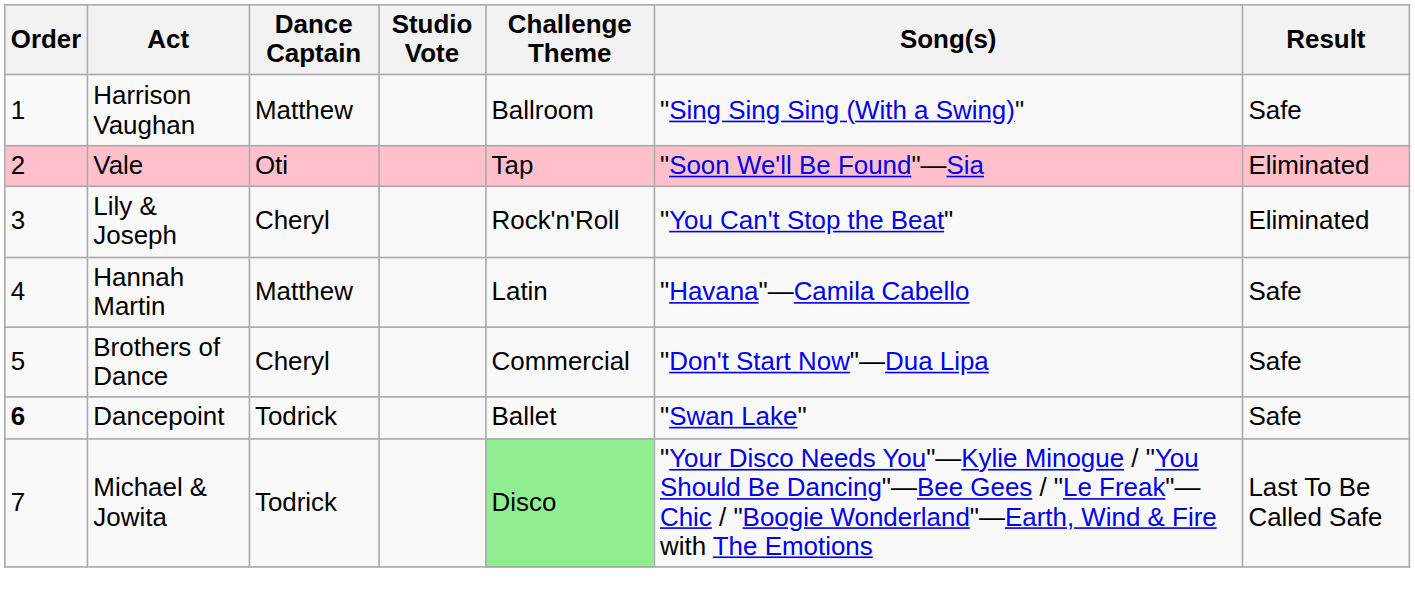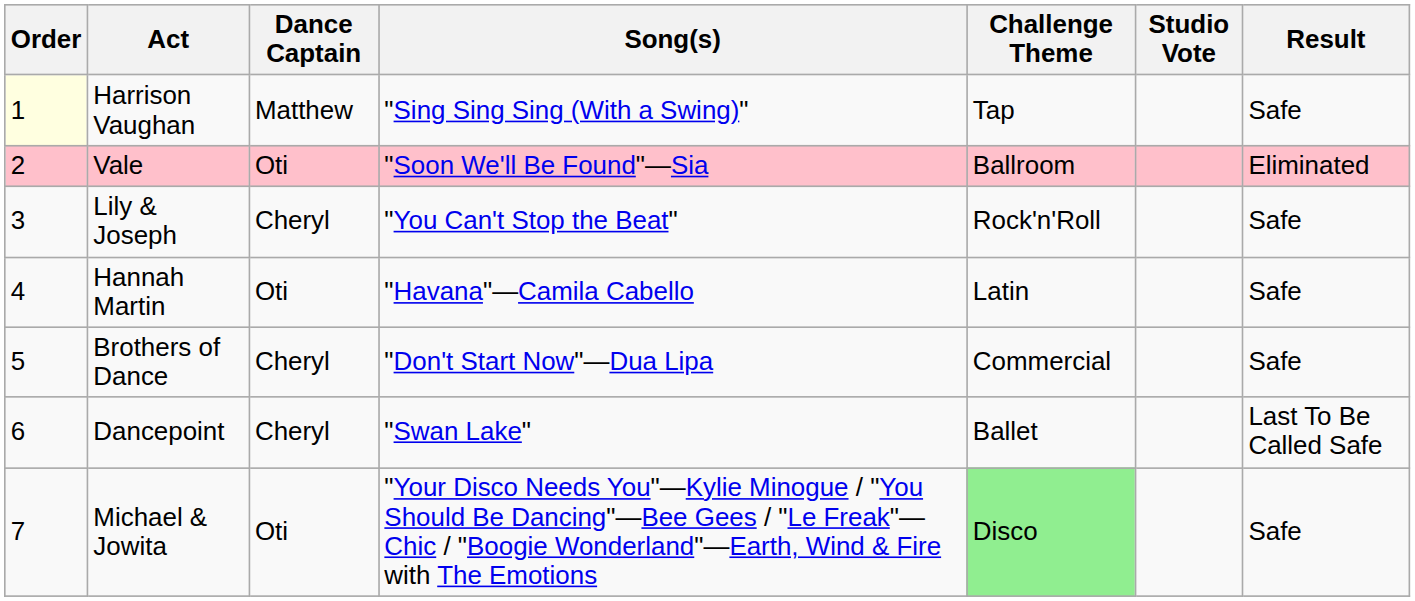columns swapped: Song(s) <-> Studio Vote
Harrison Vaughan | Order: no background -> lightyellow background
Harrison Vaughan | Challenge Theme: Ballroom -> Tap
Vale | Challenge Theme: Tap -> Ballroom
Lily & Joseph | Result: Eliminated -> Safe
Hannah Martin | Dance Captain: Matthew -> Oti
Dancepoint | Order: bold -> normal
Dancepoint | Dance Captain: Todrick -> Cheryl
Dancepoint | Result: Safe -> Last To Be Called Safe
Michael & Jowita | Dance Captain: Todrick -> Oti
Michael & Jowita | Result: Last To Be Called Safe -> Safe
